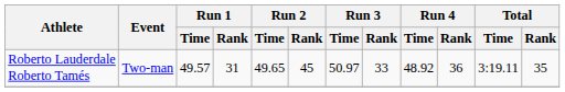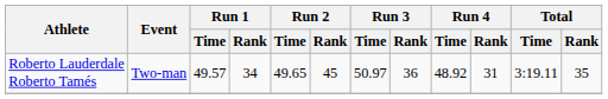Roberto Lauderdale Roberto Tamés | Run 1 / Rank: 31 -> 34
Roberto Lauderdale Roberto Tamés | Run 3 / Rank: 33 -> 36
Roberto Lauderdale Roberto Tamés | Run 4 / Rank: 36 -> 31
